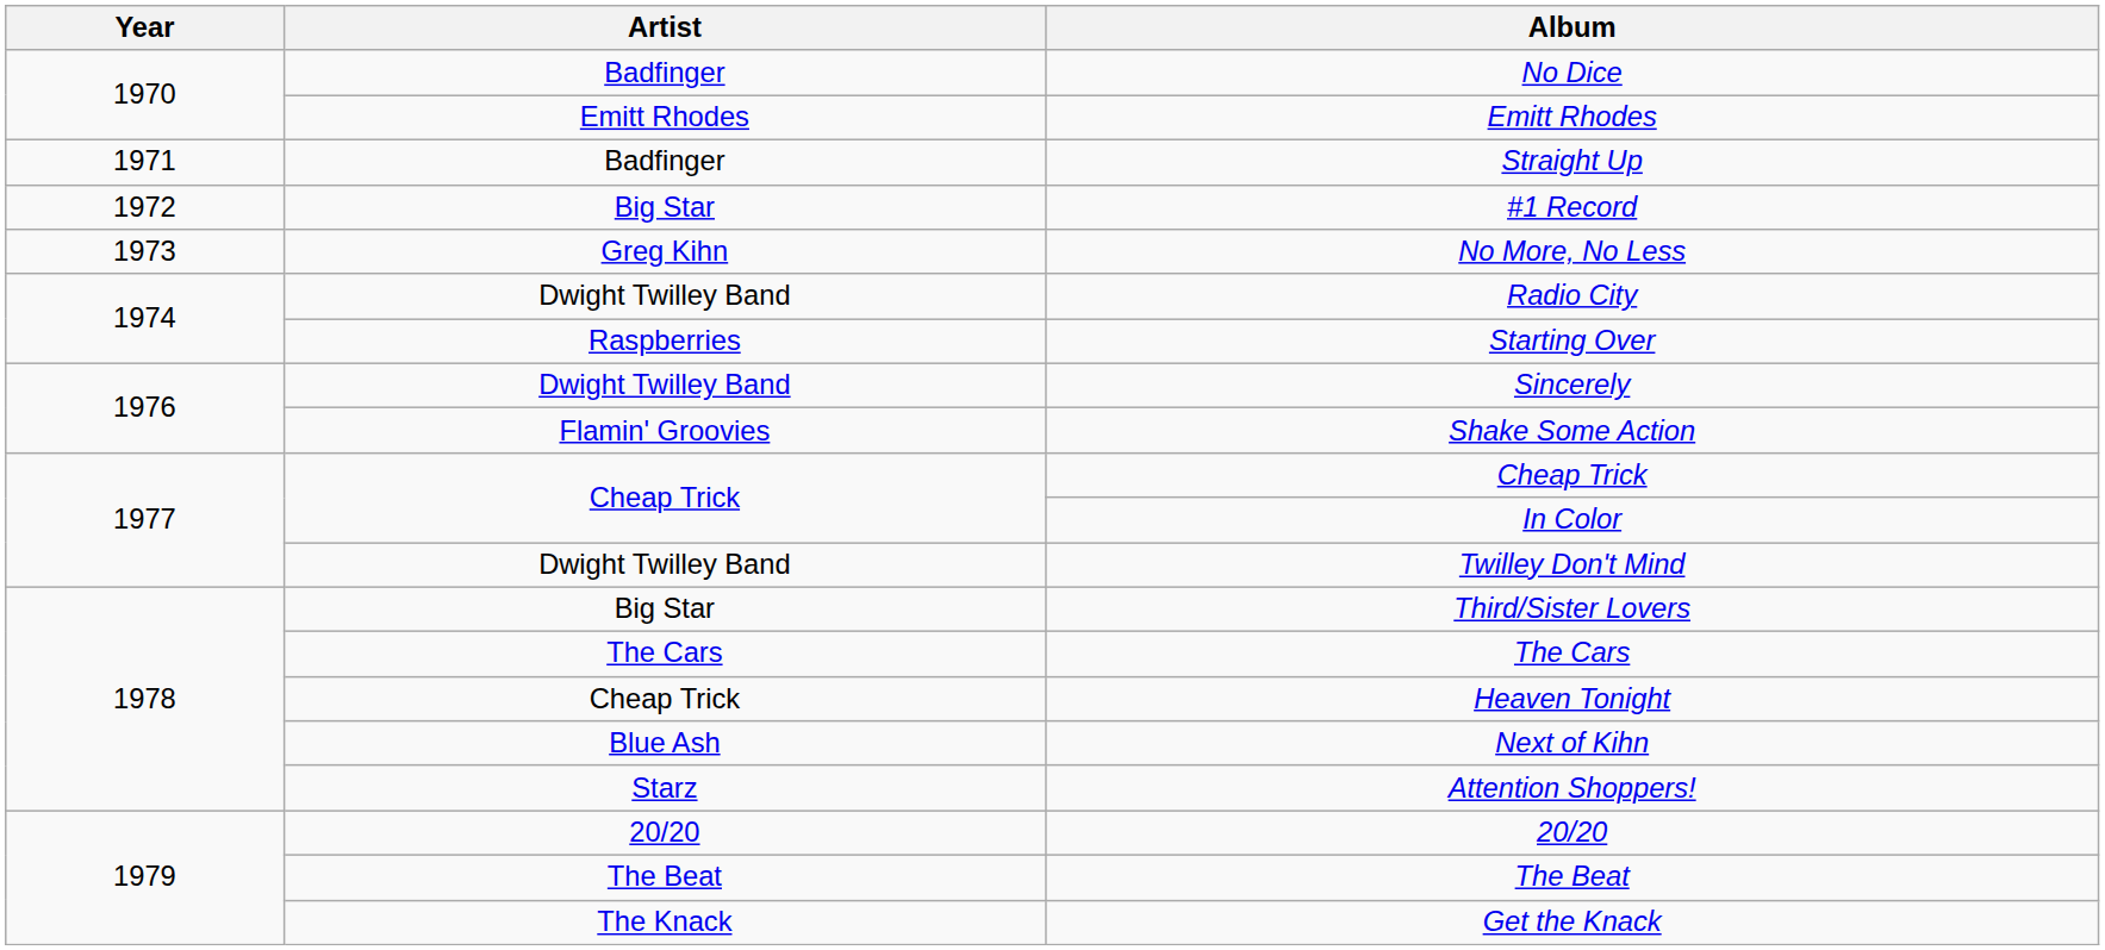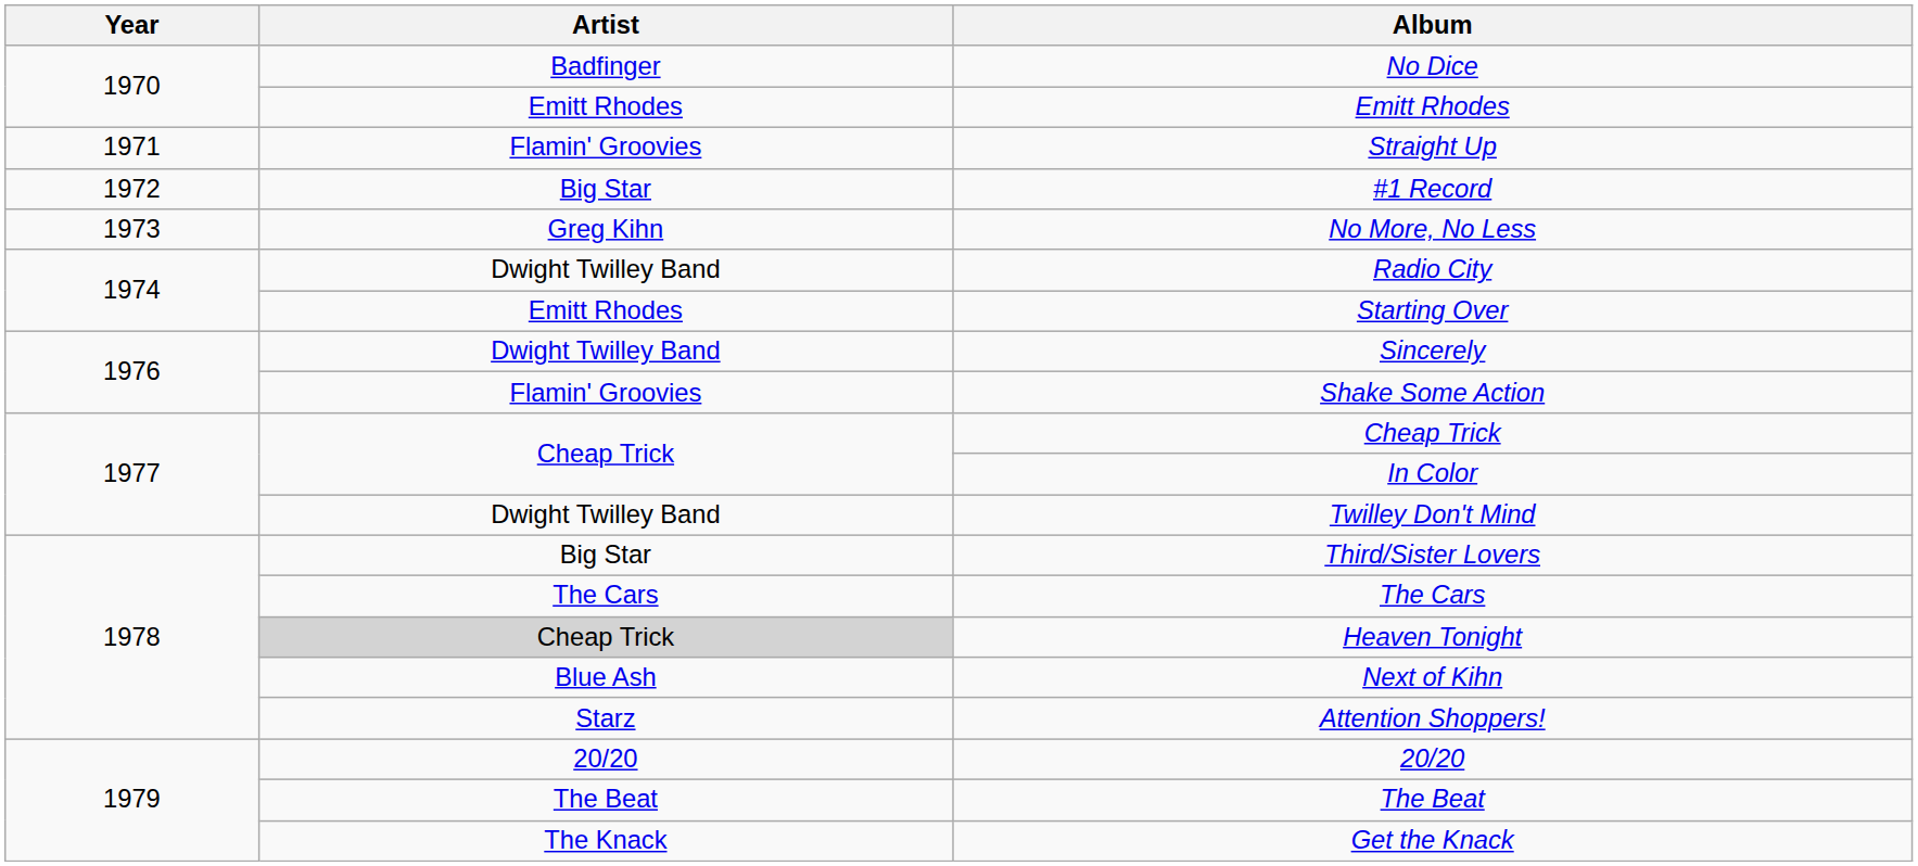Straight Up | Artist: Badfinger -> Flamin' Groovies
Starting Over | Artist: Raspberries -> Emitt Rhodes
Heaven Tonight | Artist: no background -> lightgrey background
